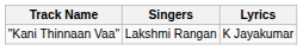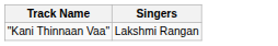- column: Lyrics | K Jayakumar
